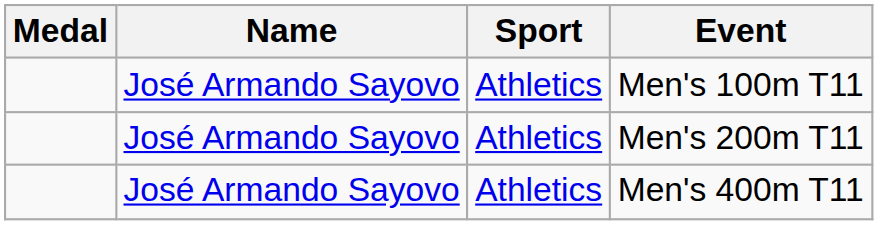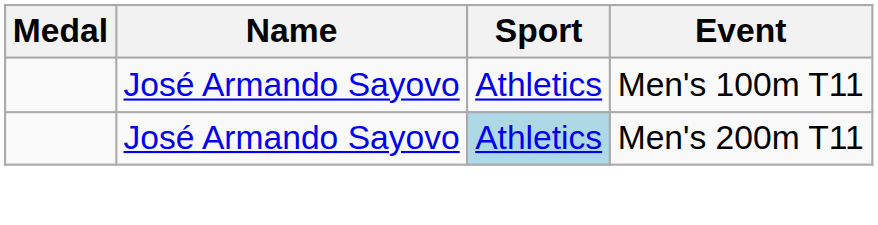Men's 200m T11 | Sport: no background -> lightblue background
- row: José Armando Sayovo | Athletics | Men's 400m T11
